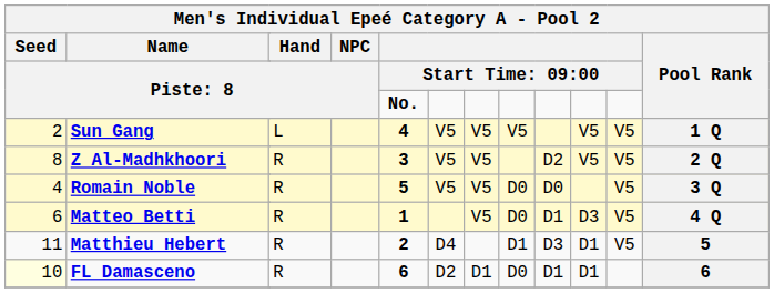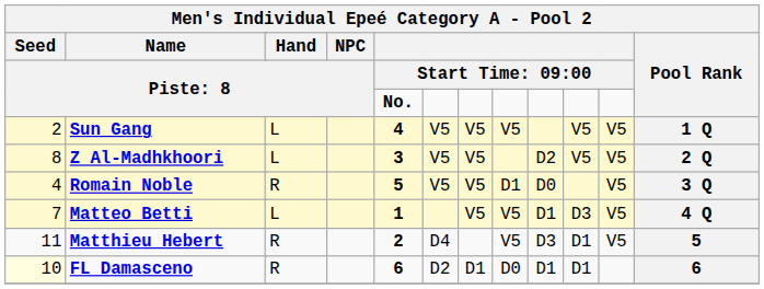Z Al-Madhkhoori | column 4: R -> L
Romain Noble | column 9: D0 -> D1
Matteo Betti | column 1: 6 -> 7
Matteo Betti | column 4: R -> L
Matteo Betti | column 9: D0 -> V5
Matthieu Hebert | column 9: D1 -> V5
